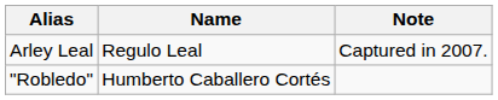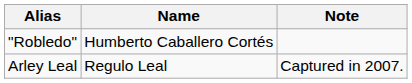rows swapped: "Robledo" <-> Arley Leal
